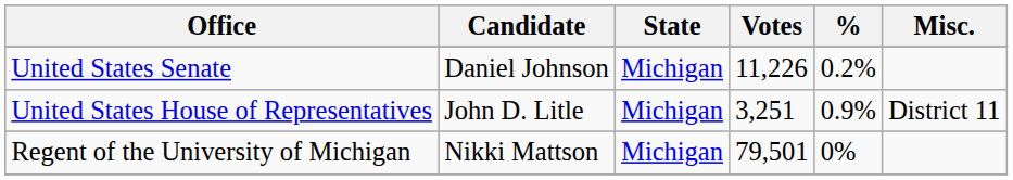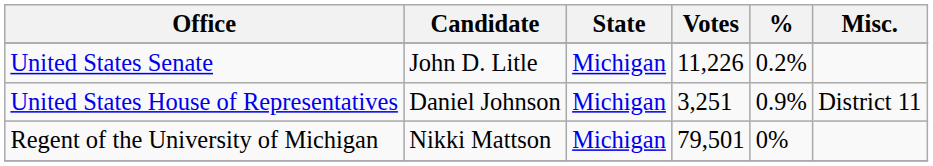United States Senate | Candidate: Daniel Johnson -> John D. Litle
United States House of Representatives | Candidate: John D. Litle -> Daniel Johnson
